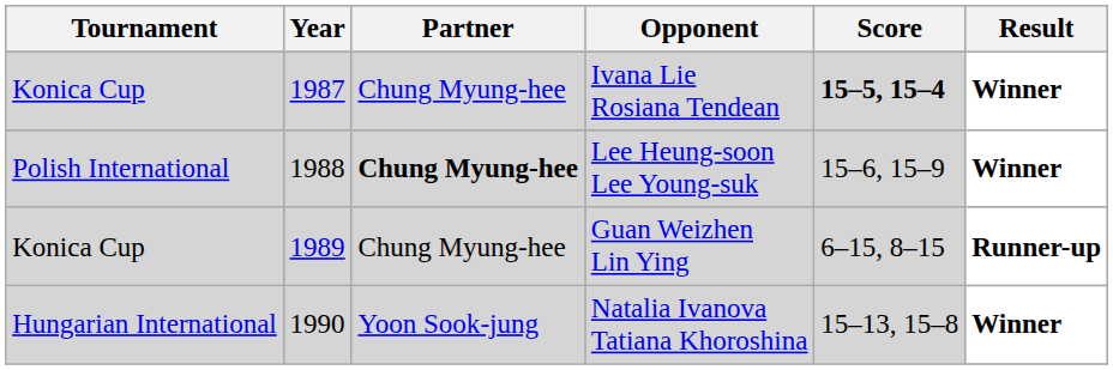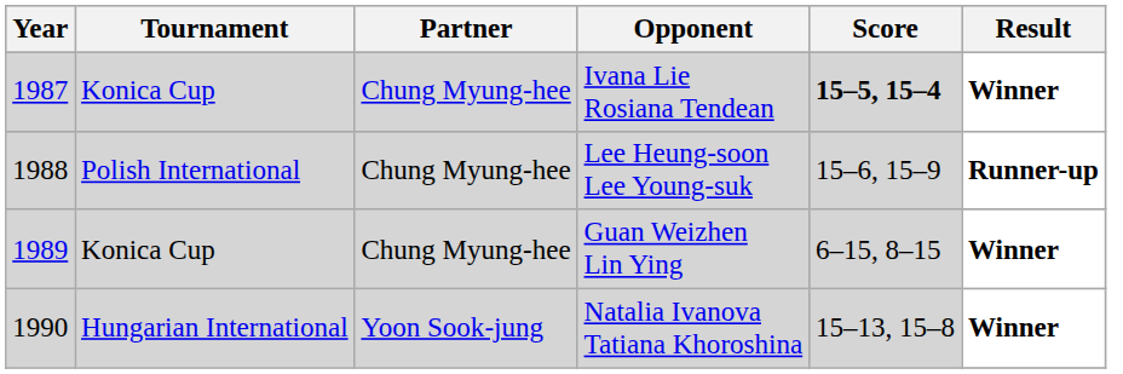columns swapped: Year <-> Tournament
Lee Heung-soon Lee Young-suk | Partner: bold -> normal
Lee Heung-soon Lee Young-suk | Result: Winner -> Runner-up
Guan Weizhen Lin Ying | Result: Runner-up -> Winner
